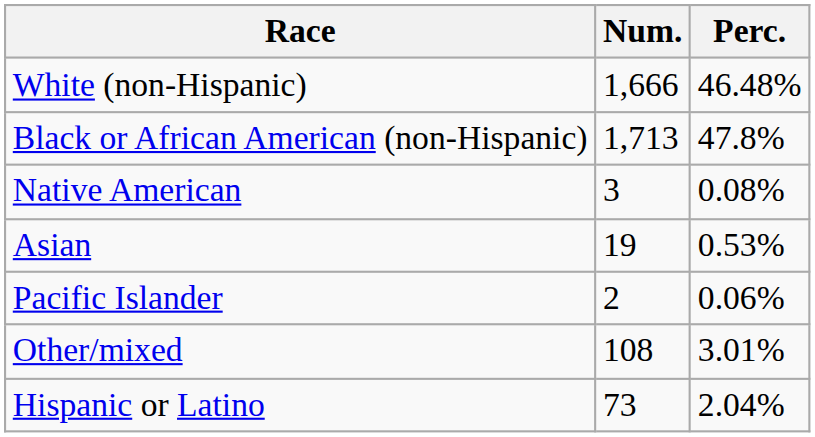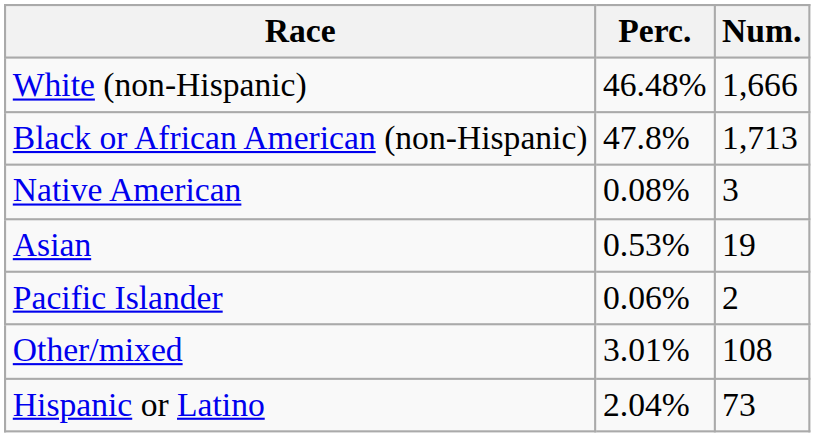columns swapped: Num. <-> Perc.
